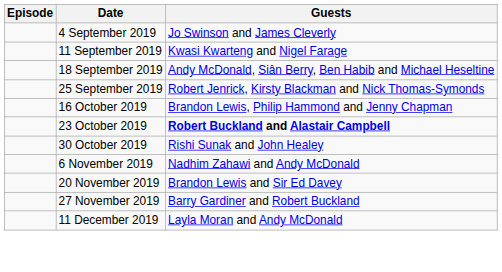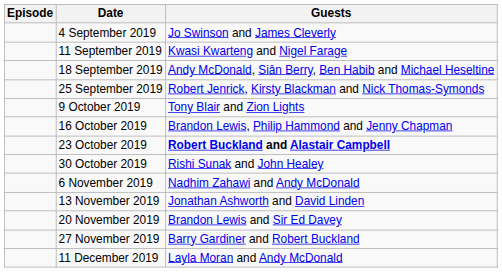+ row: 9 October 2019 | Tony Blair and Zion Lights
+ row: 13 November 2019 | Jonathan Ashworth and David Linden
